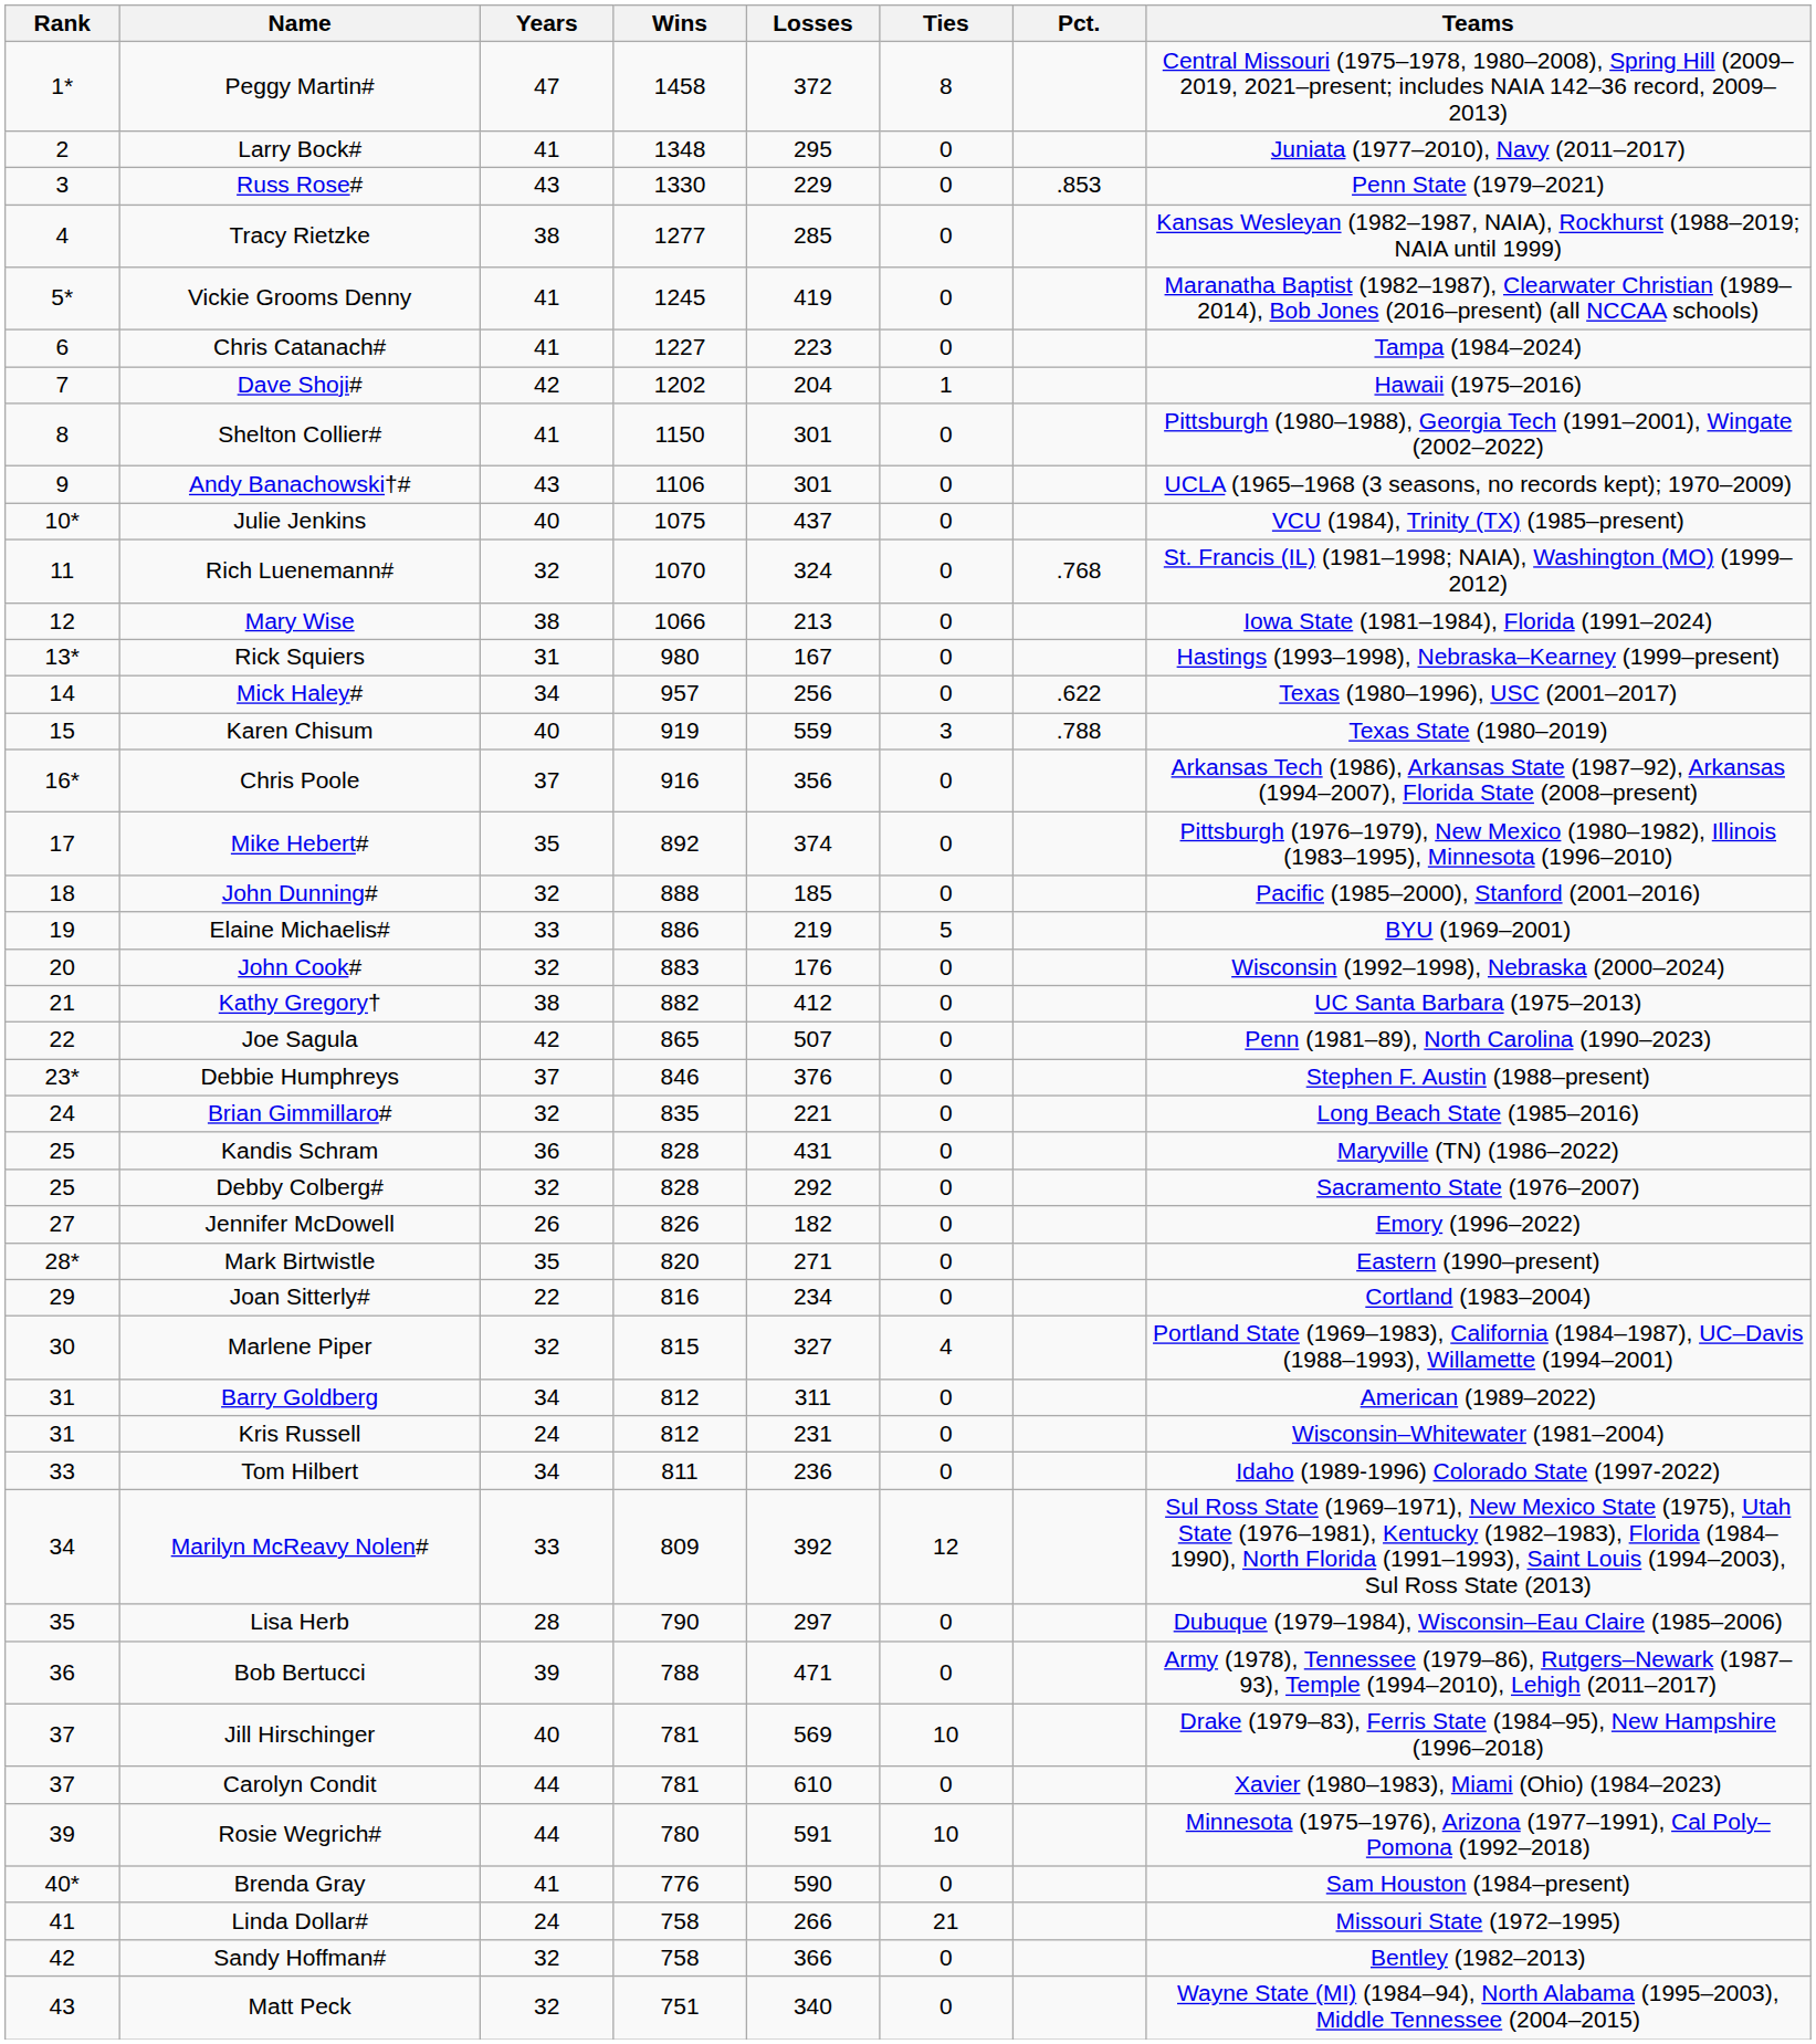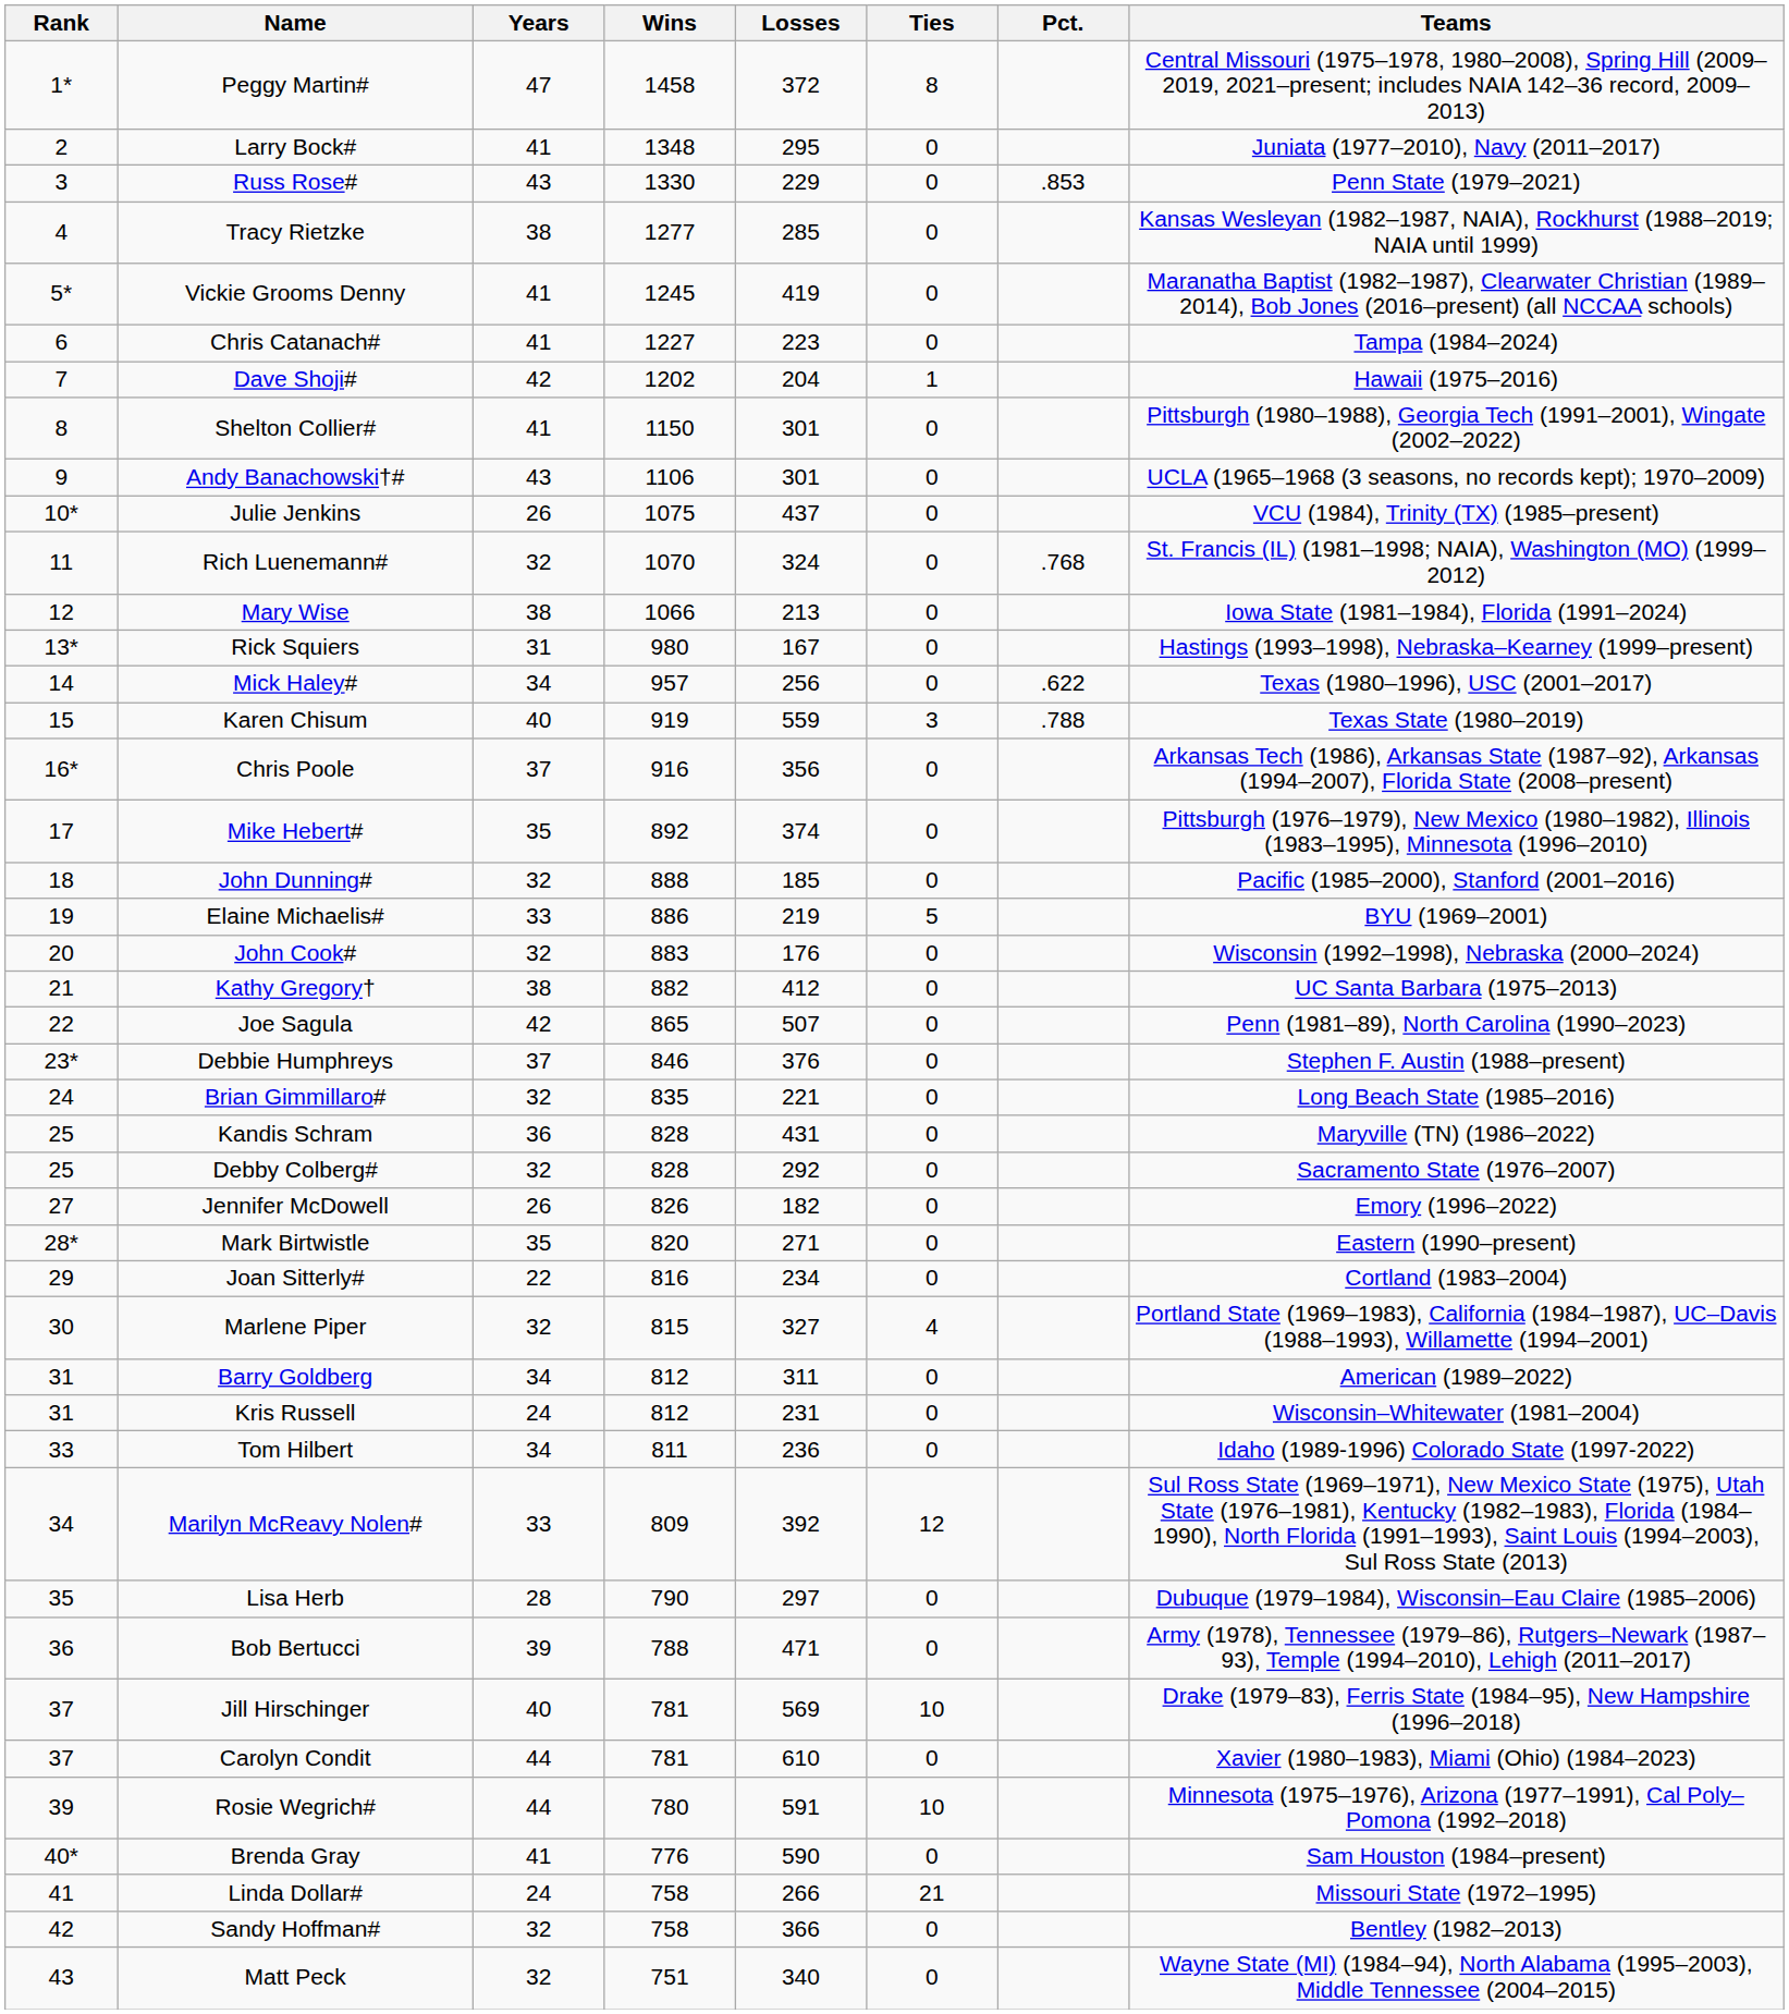Julie Jenkins | Years: 40 -> 26
